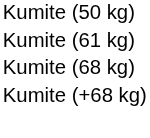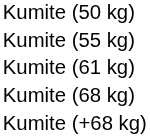+ row: Kumite (55 kg)
